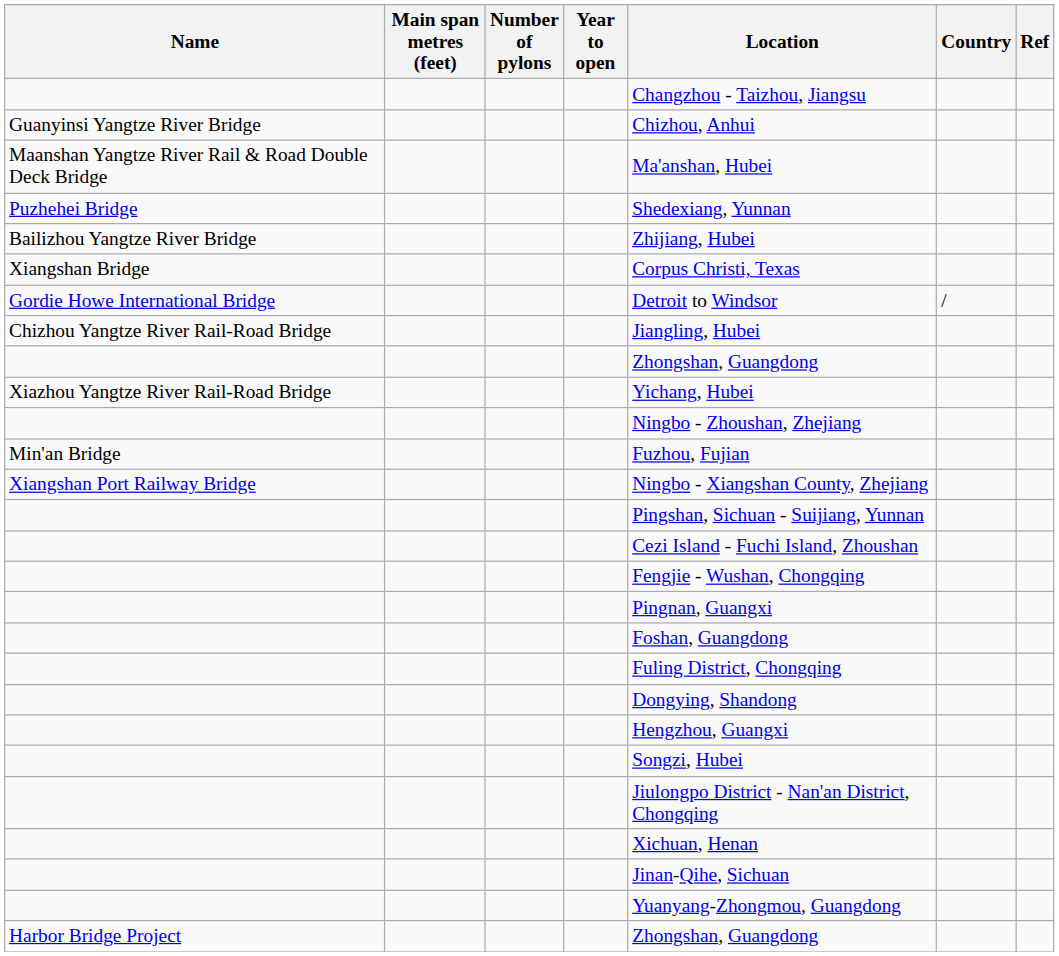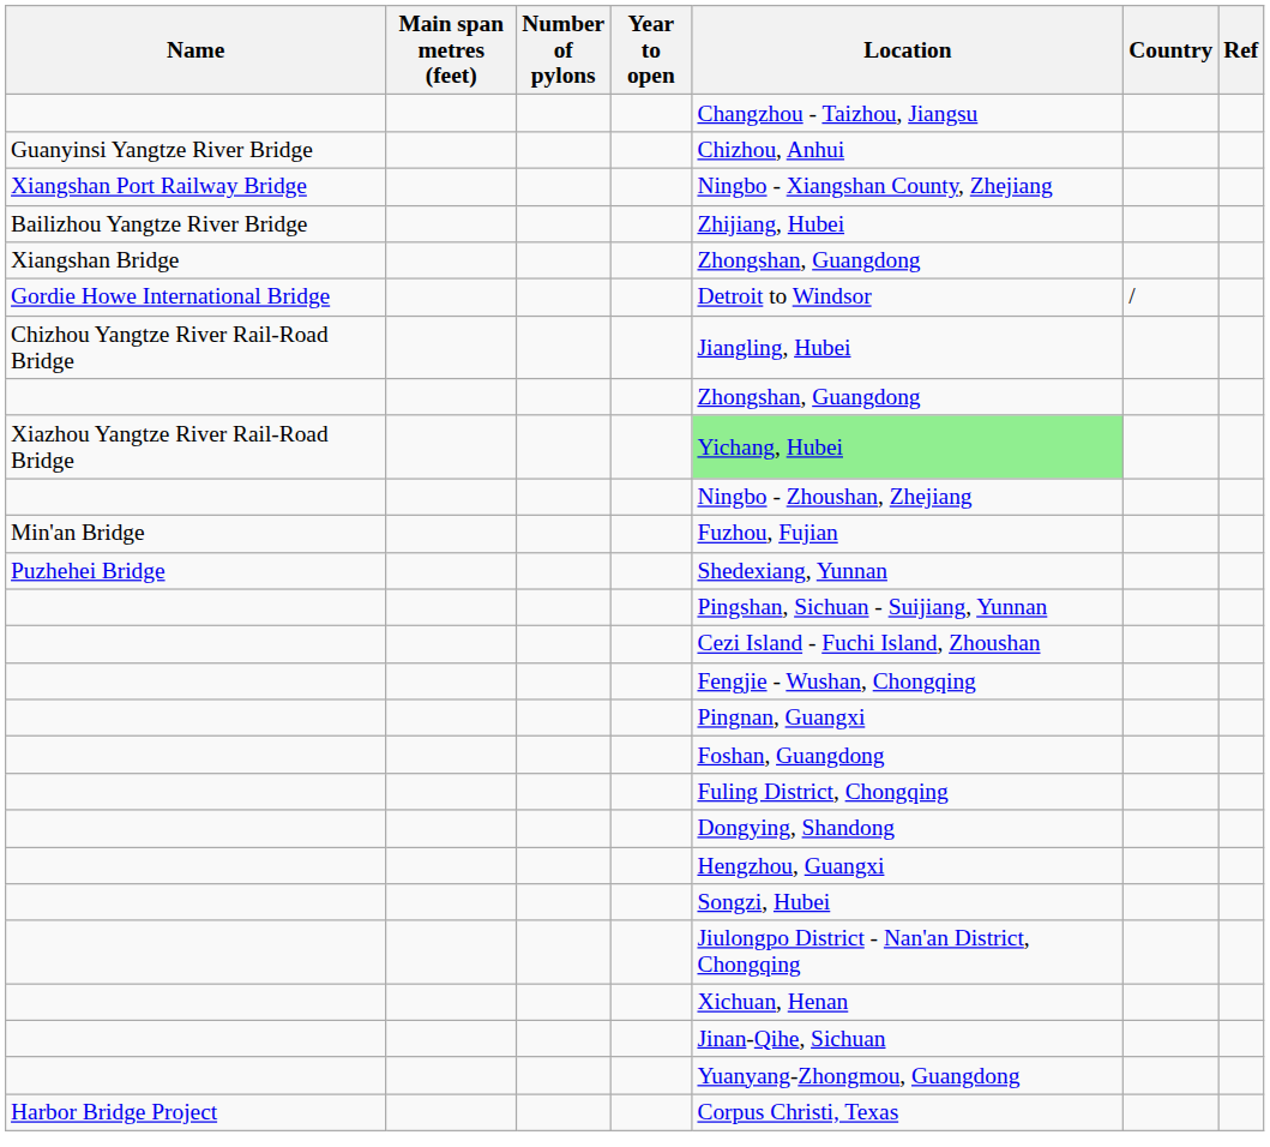- row: Maanshan Yangtze River Rail & Road Double Deck Bridge | Ma'anshan, Hubei
rows swapped: Puzhehei Bridge <-> Xiangshan Port Railway Bridge
Xiangshan Bridge | Location: Corpus Christi, Texas -> Zhongshan, Guangdong
Xiazhou Yangtze River Rail-Road Bridge | Location: no background -> lightgreen background
Harbor Bridge Project | Location: Zhongshan, Guangdong -> Corpus Christi, Texas
